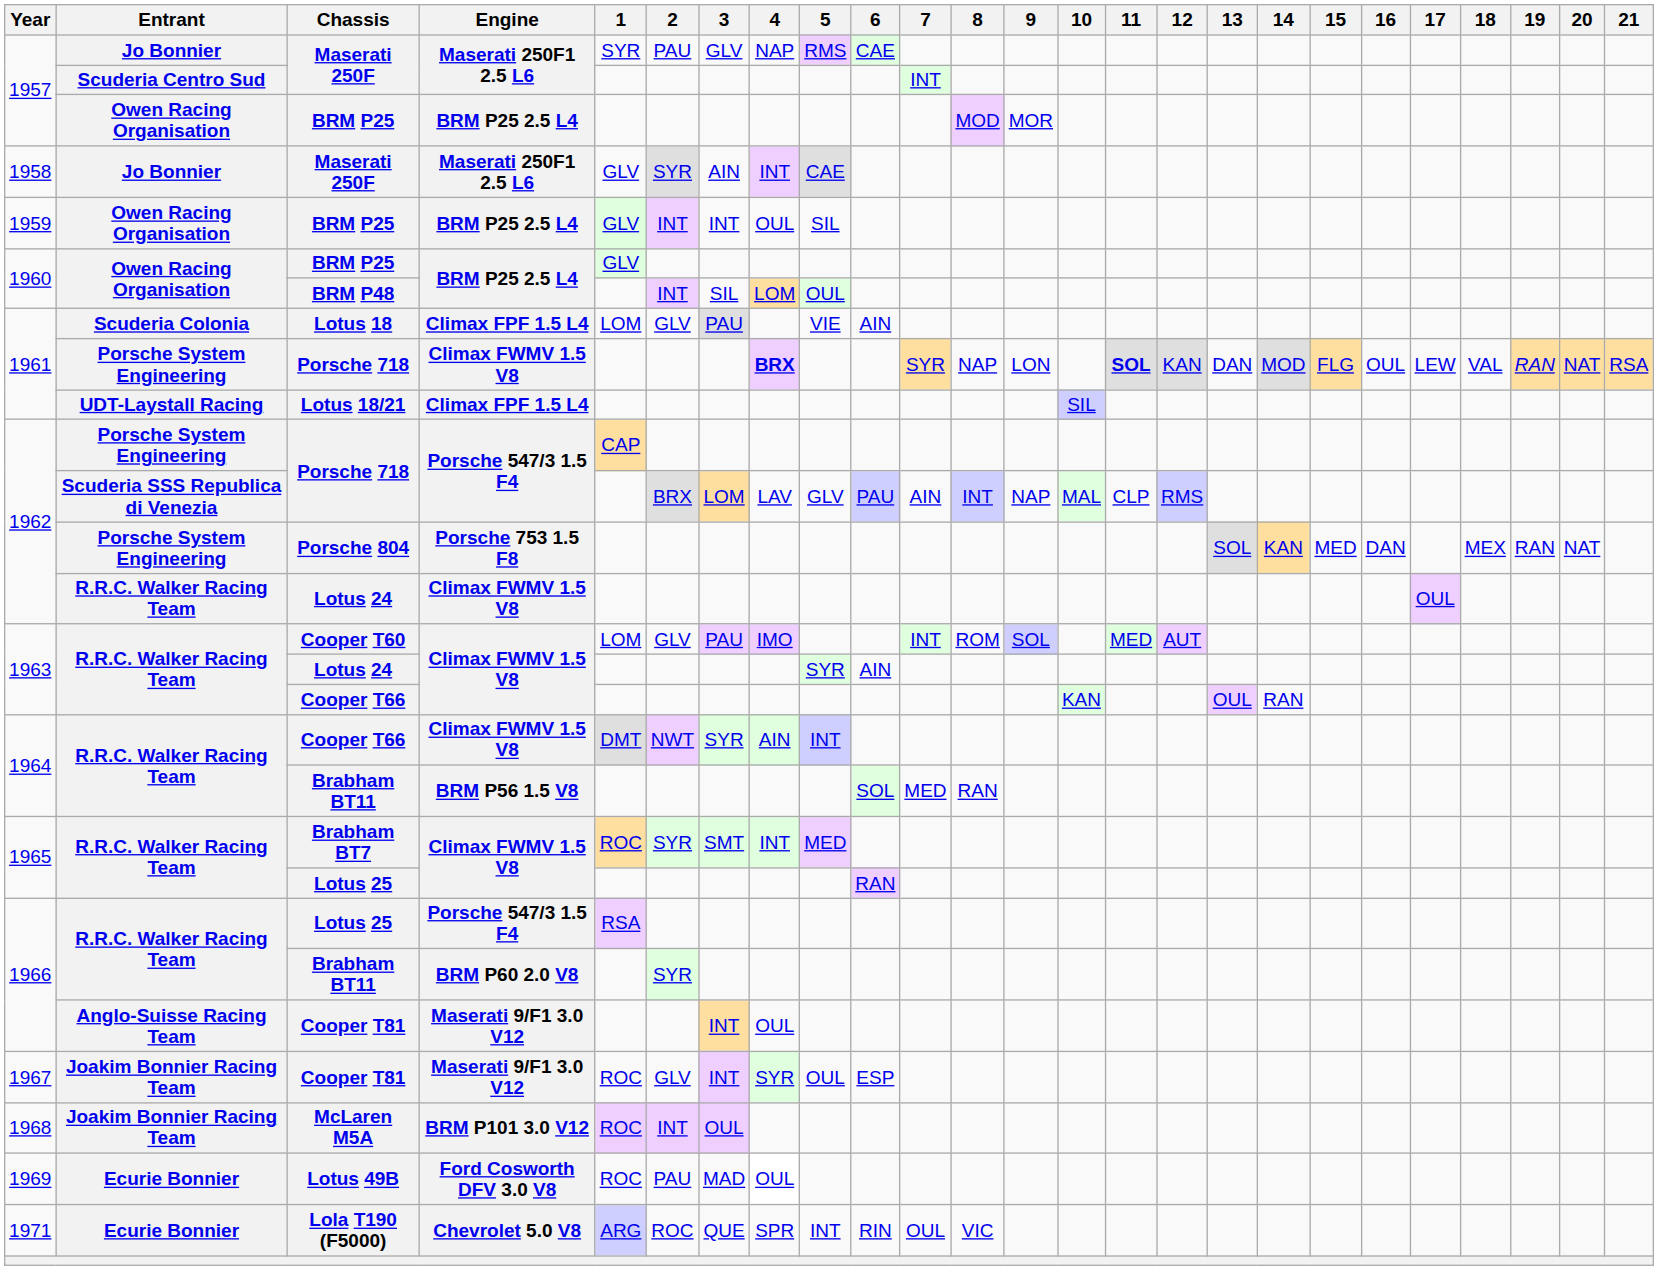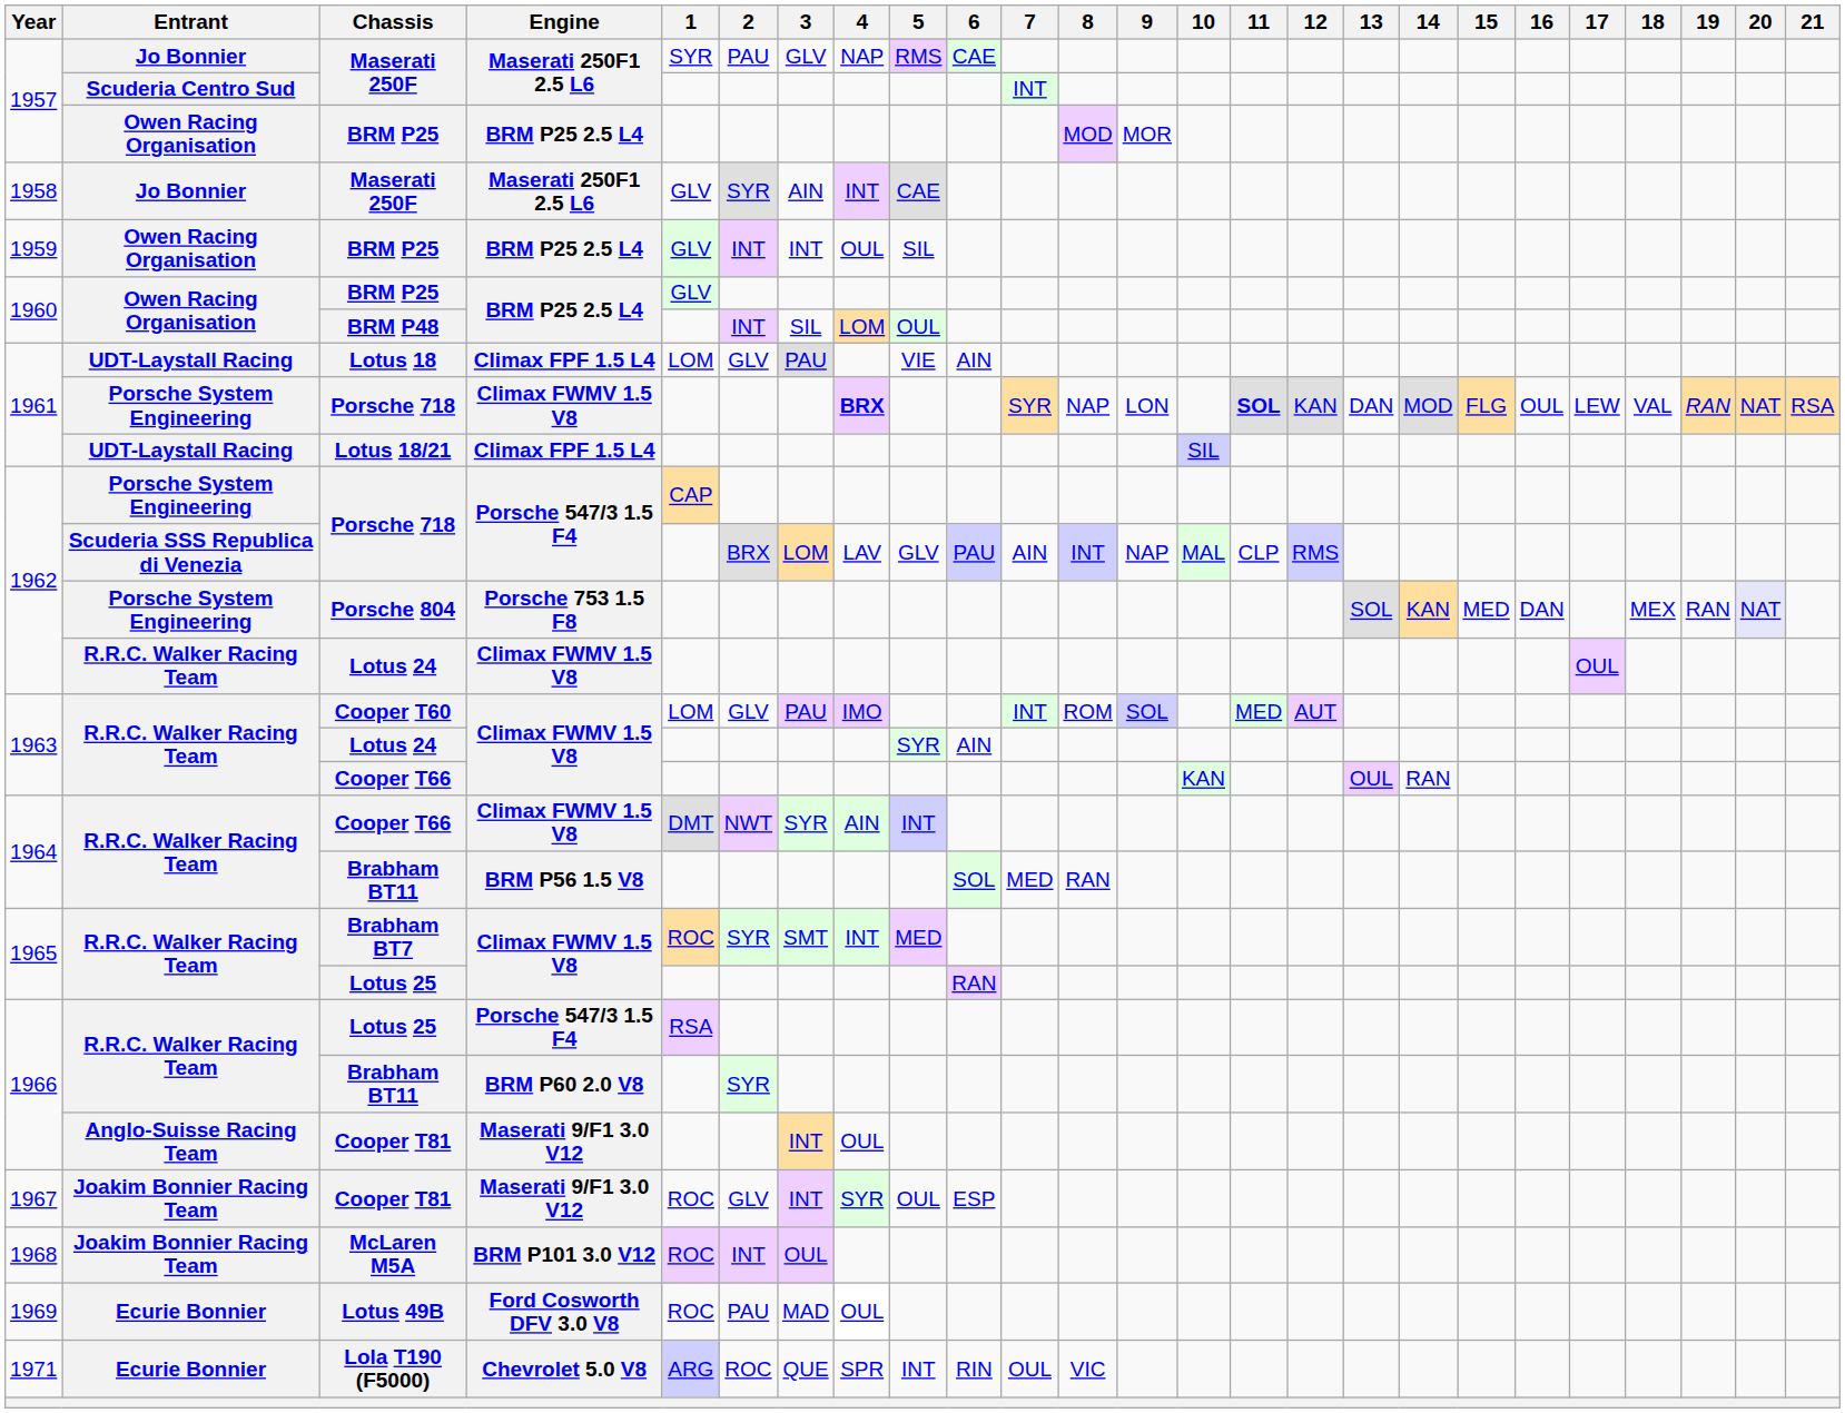Lotus 18 | Entrant: Scuderia Colonia -> UDT-Laystall Racing
Porsche 804 | 20: no background -> lavender background
